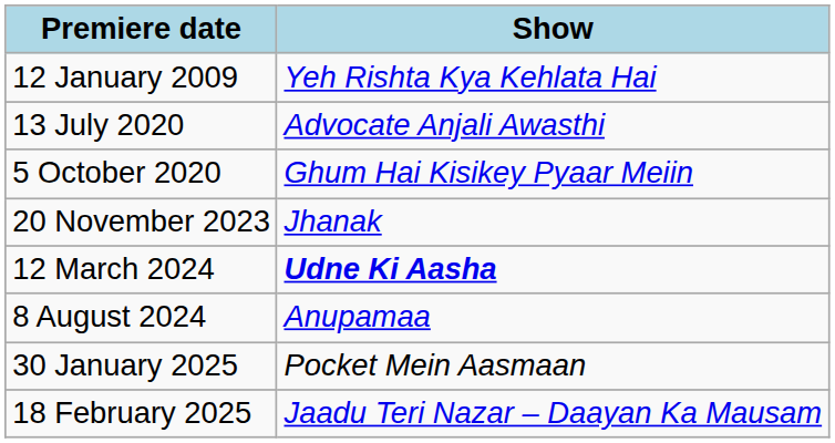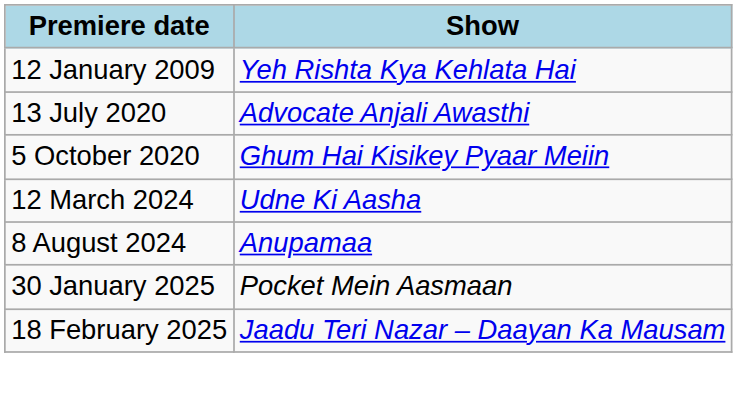- row: 20 November 2023 | Jhanak
12 March 2024 | Show: bold -> normal
